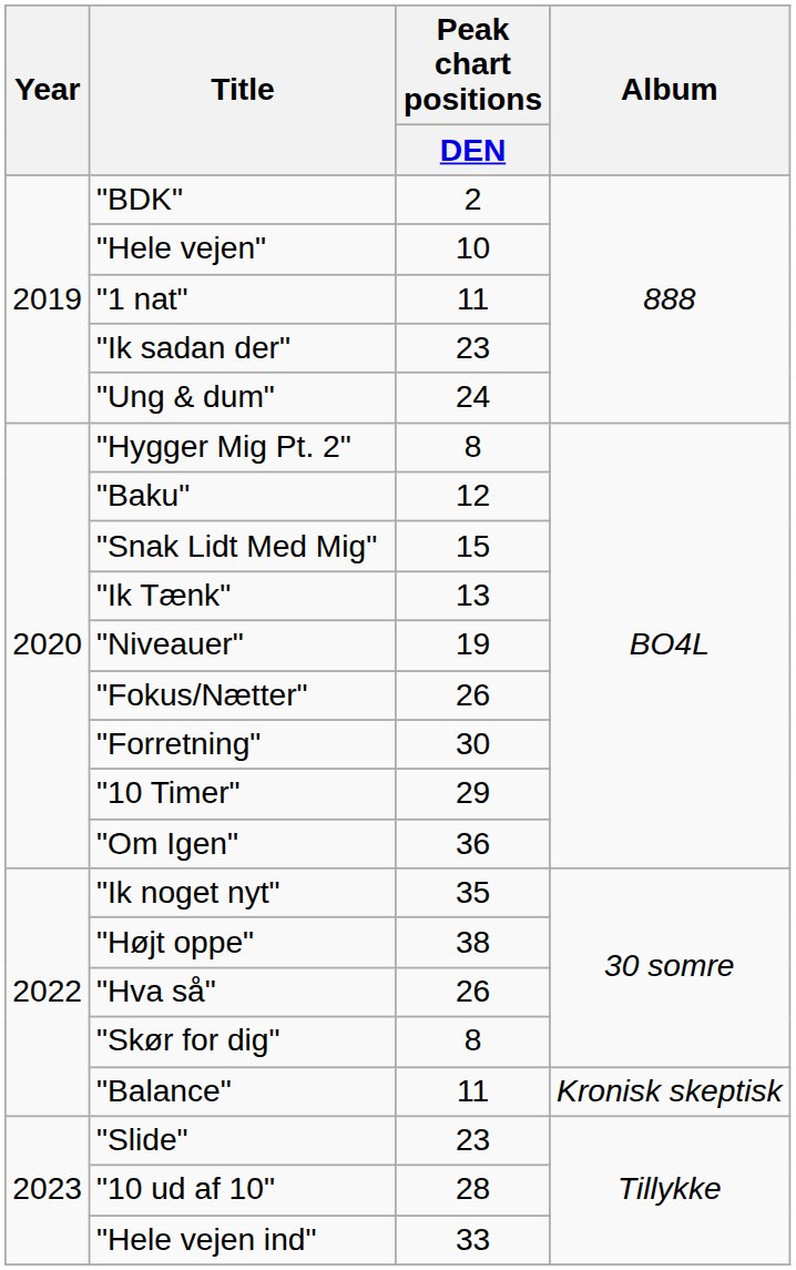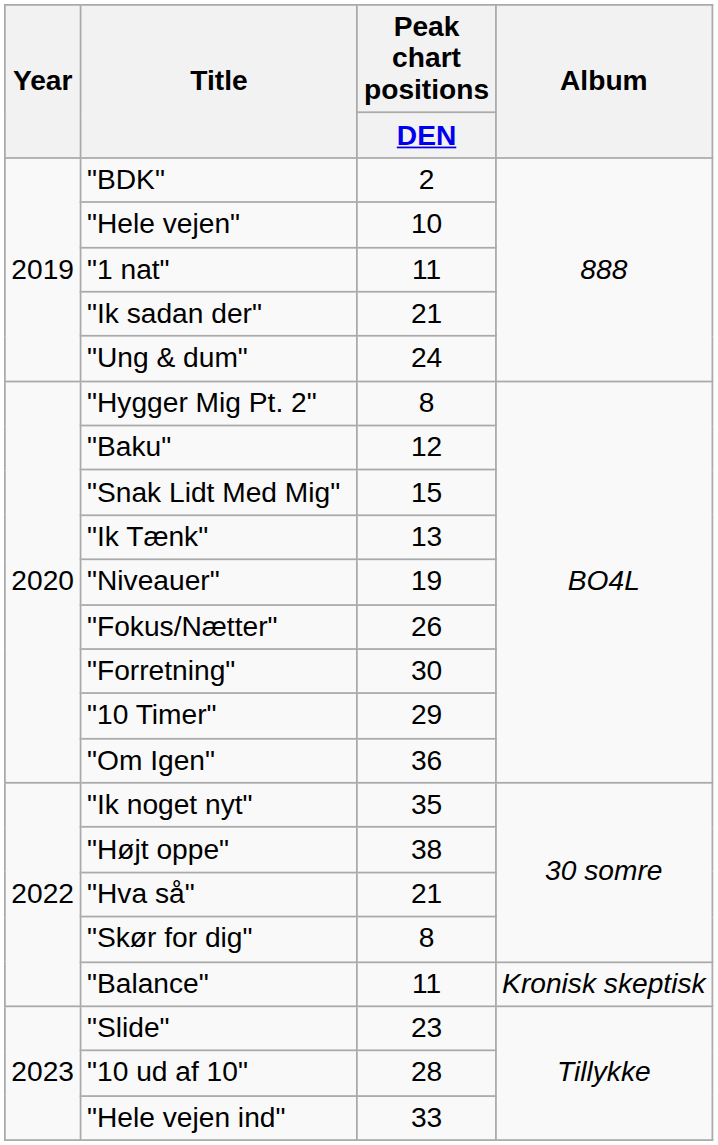"Ik sadan der" | Peak chart positions / DEN: 23 -> 21
"Hva så" | Peak chart positions / DEN: 26 -> 21
